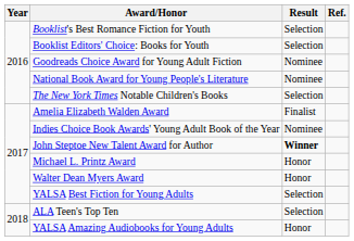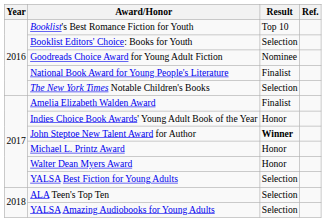Booklist's Best Romance Fiction for Youth | Result: Selection -> Top 10
National Book Award for Young People's Literature | Result: Nominee -> Finalist
Indies Choice Book Awards' Young Adult Book of the Year | Result: Nominee -> Honor
YALSA Amazing Audiobooks for Young Adults | Result: Honor -> Selection
